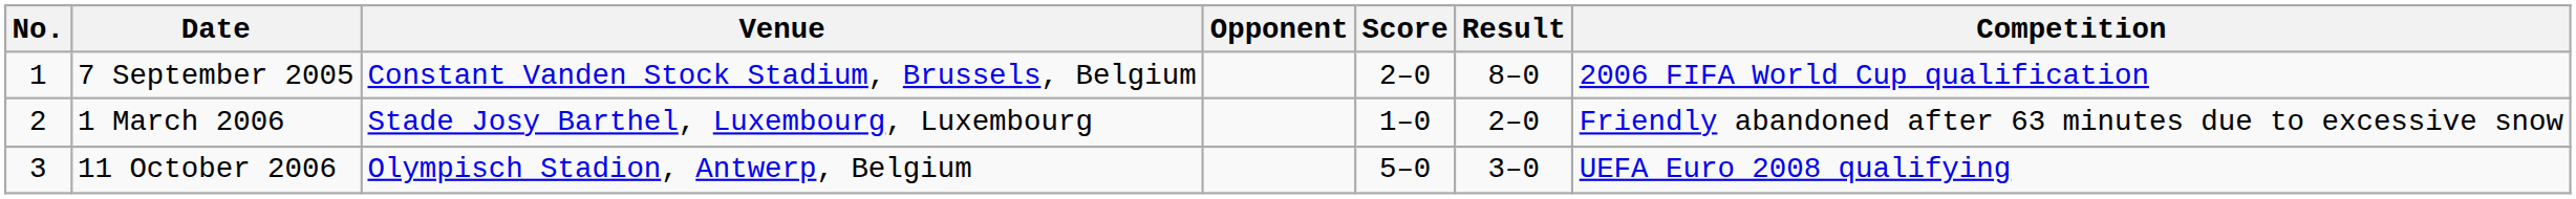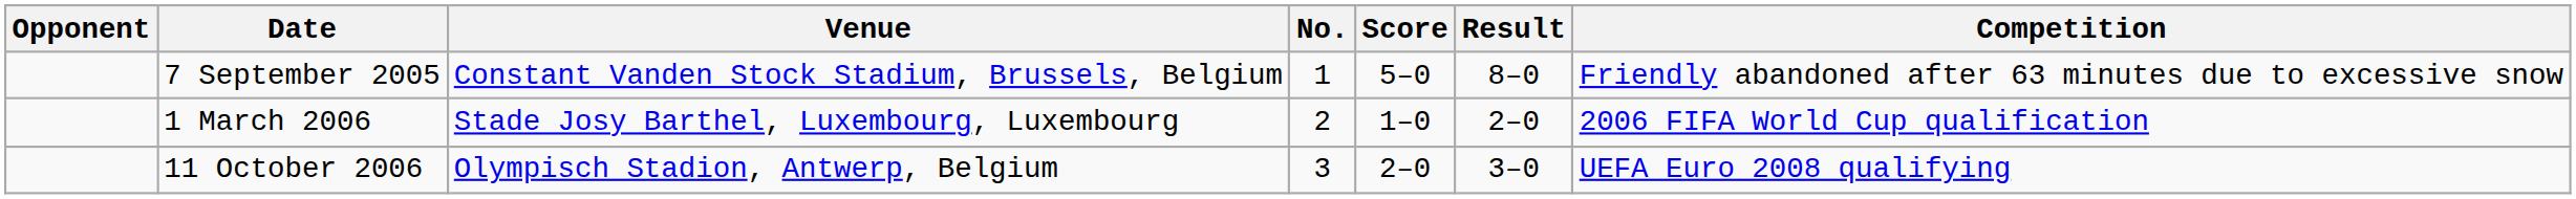columns swapped: No. <-> Opponent
7 September 2005 | Score: 2–0 -> 5–0
7 September 2005 | Competition: 2006 FIFA World Cup qualification -> Friendly abandoned after 63 minutes due to excessive snow
1 March 2006 | Competition: Friendly abandoned after 63 minutes due to excessive snow -> 2006 FIFA World Cup qualification
11 October 2006 | Score: 5–0 -> 2–0
